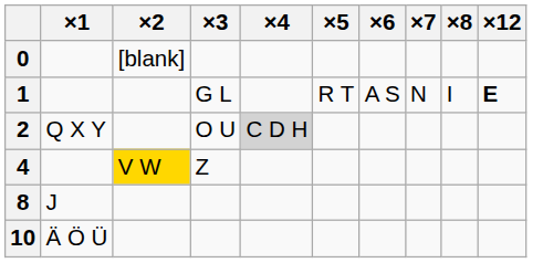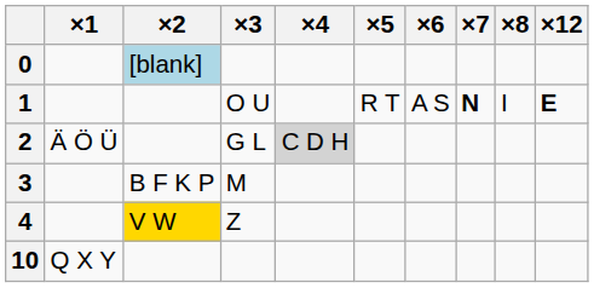0 | ×2: no background -> lightblue background
1 | ×3: G L -> O U
1 | ×7: normal -> bold
2 | ×1: Q X Y -> Ä Ö Ü
2 | ×3: O U -> G L
+ row: 3 | B F K P | M
- row: 8 | J
10 | ×1: Ä Ö Ü -> Q X Y
